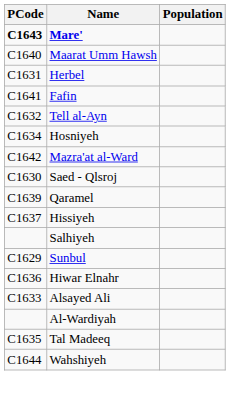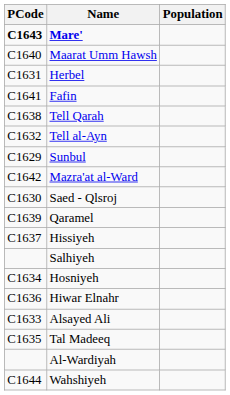+ row: C1638 | Tell Qarah
rows swapped: Sunbul <-> Hosniyeh
rows swapped: Tal Madeeq <-> Al-Wardiyah
